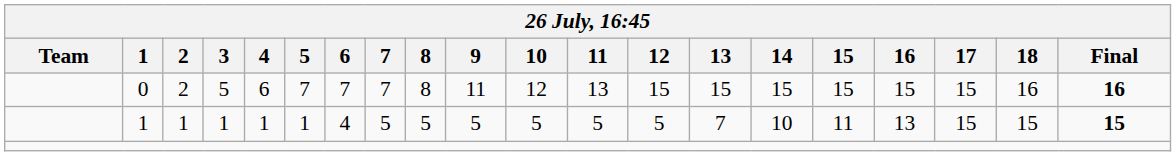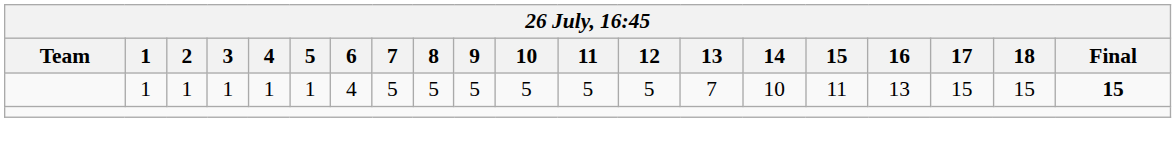- row: 0 | 2 | 5 | 6 | 7 | 7 | 7 | 8 | 11 | 12 | 13 | 15 | 15 | 15 | 15 | 15 | 15 | 16 | 16
